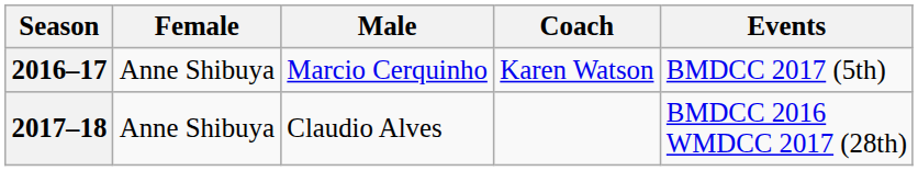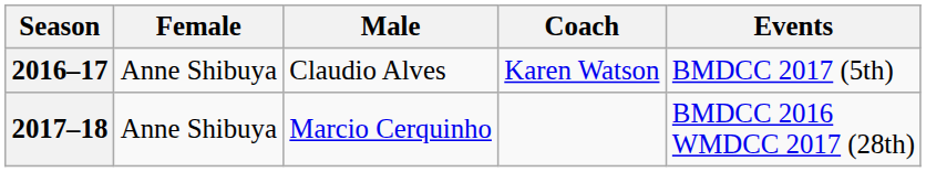2016–17 | Male: Marcio Cerquinho -> Claudio Alves
2017–18 | Male: Claudio Alves -> Marcio Cerquinho
